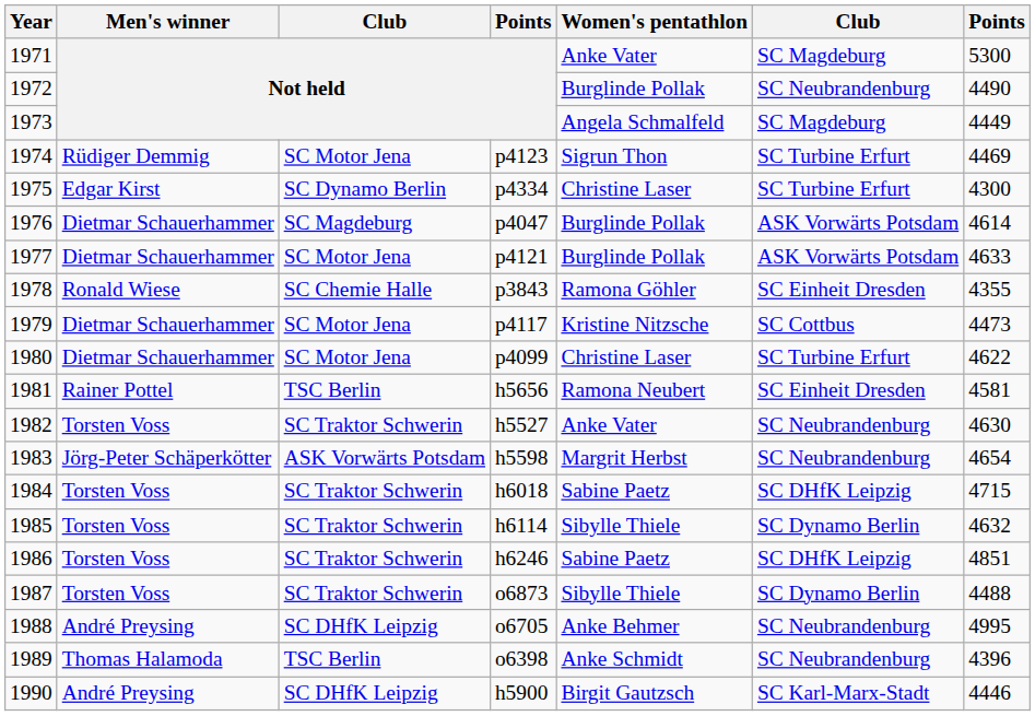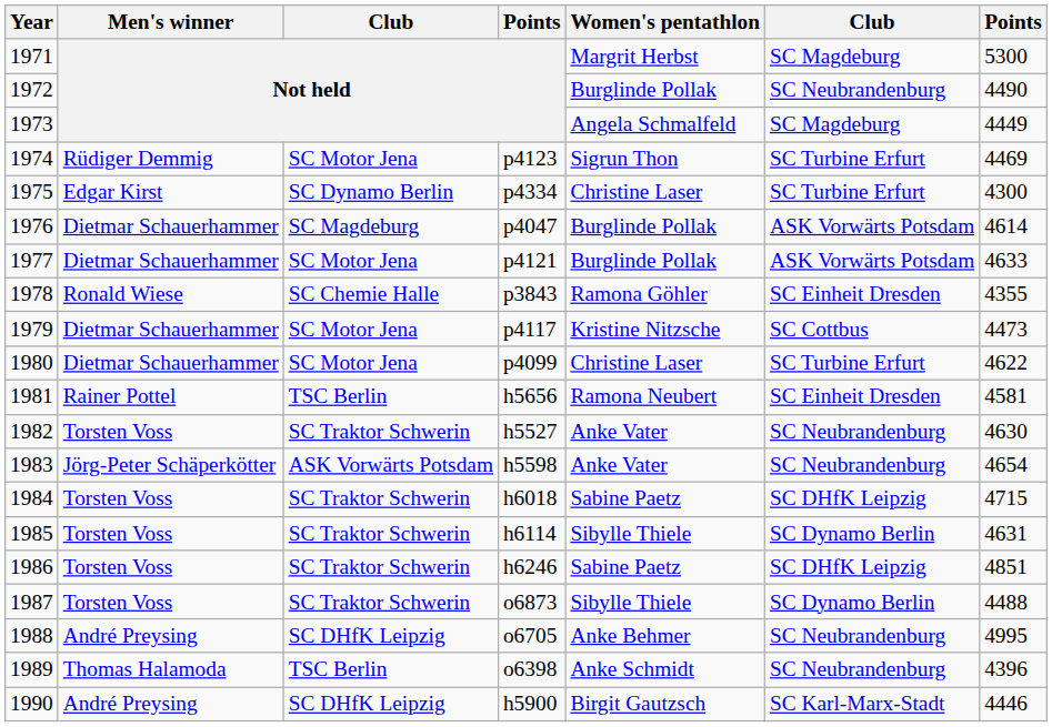1971 | Women's pentathlon: Anke Vater -> Margrit Herbst
1983 | Women's pentathlon: Margrit Herbst -> Anke Vater
1985 | column 7: 4632 -> 4631
